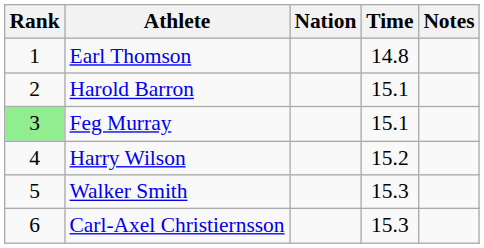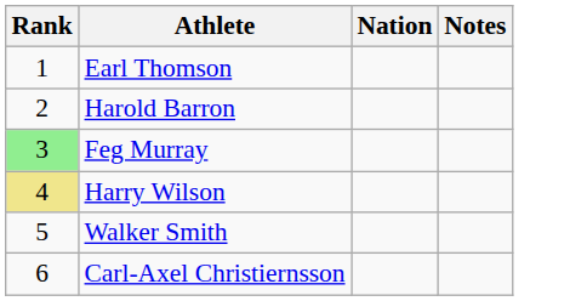- column: Time | 14.8 | 15.1 | 15.1 | 15.2 | 15.3 | 15.3
Harry Wilson | Rank: no background -> khaki background
